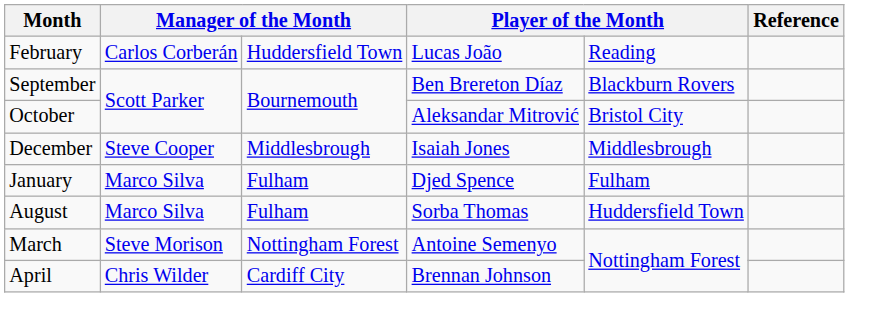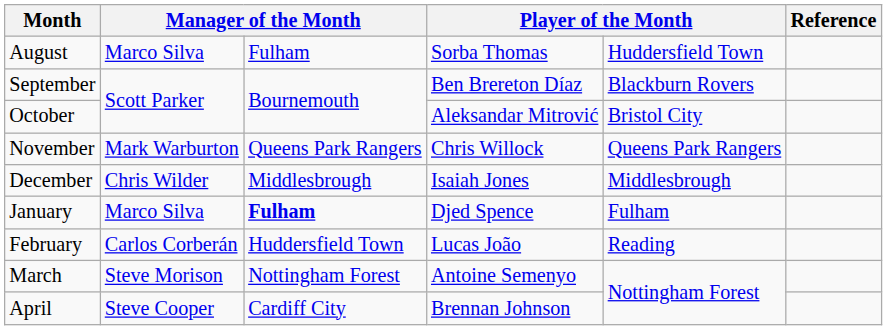rows swapped: August <-> February
+ row: November | Mark Warburton | Queens Park Rangers | Chris Willock | Queens Park Rangers
December | column 2: Steve Cooper -> Chris Wilder
January | column 3: normal -> bold
April | column 2: Chris Wilder -> Steve Cooper
